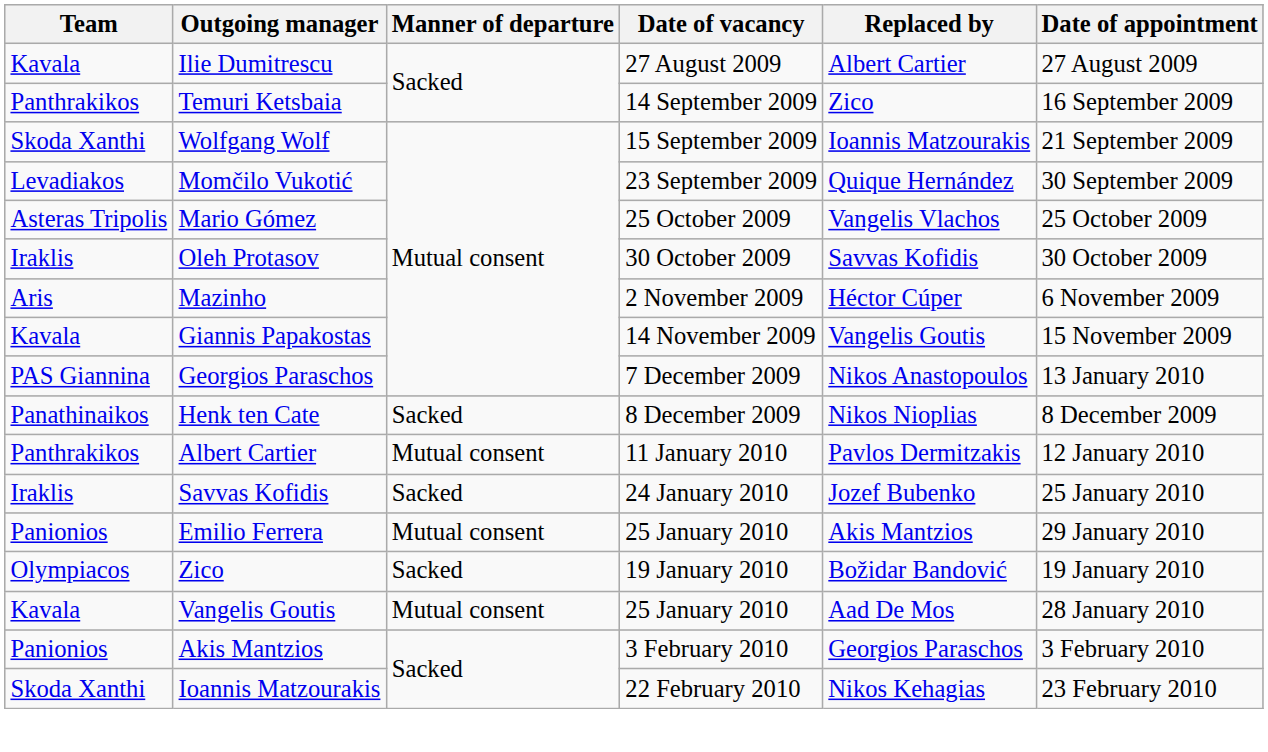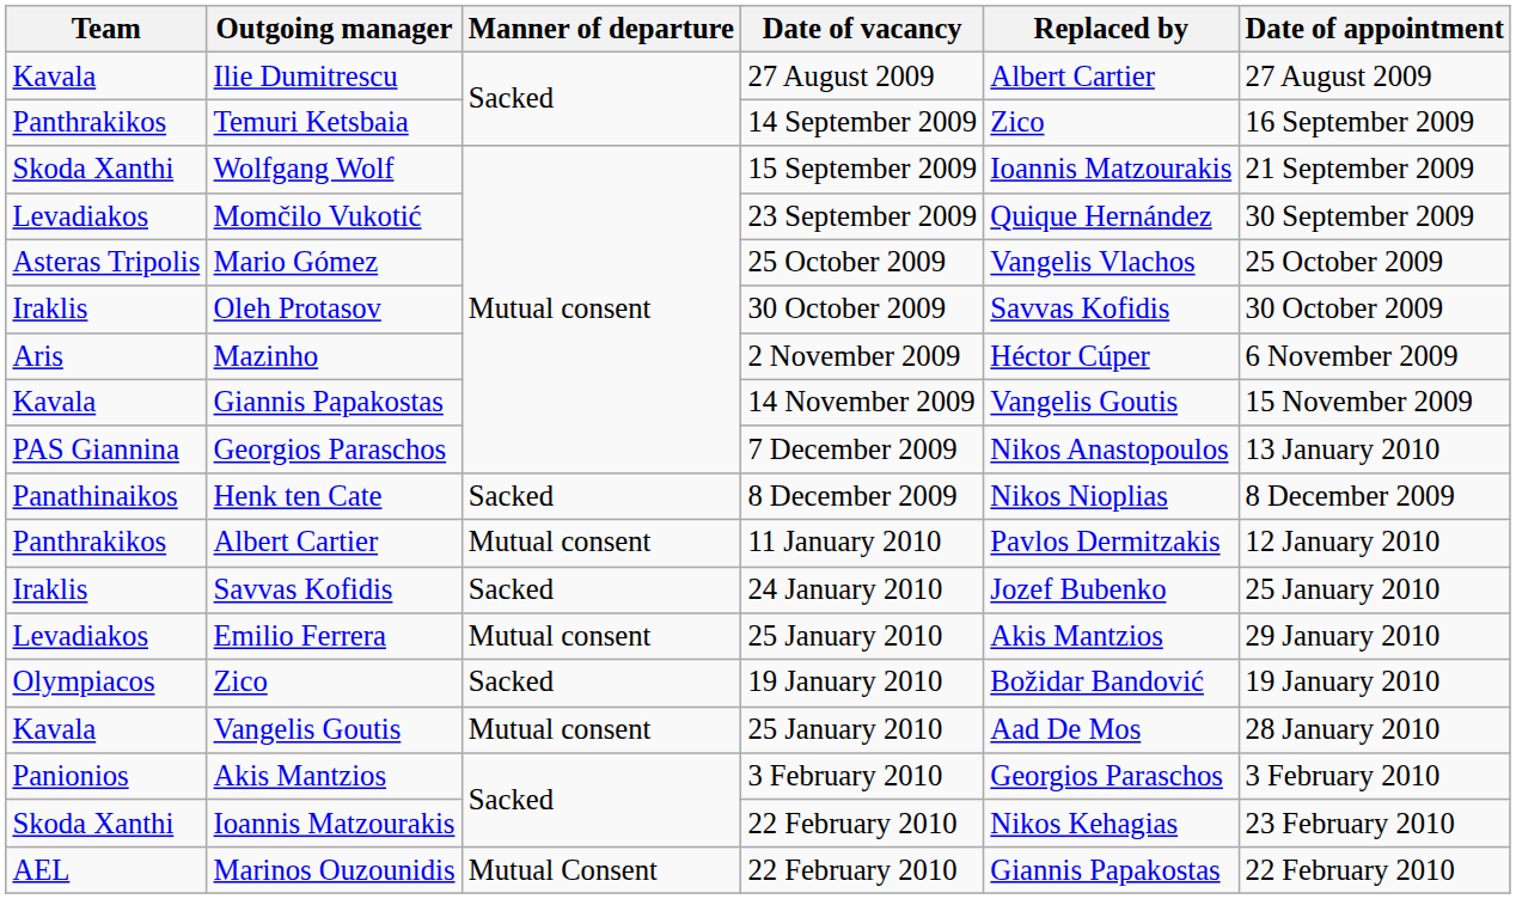Emilio Ferrera | Team: Panionios -> Levadiakos
+ row: AEL | Marinos Ouzounidis | Mutual Consent | 22 February 2010 | Giannis Papakostas | 22 February 2010
